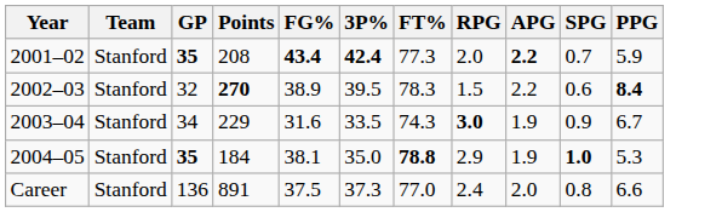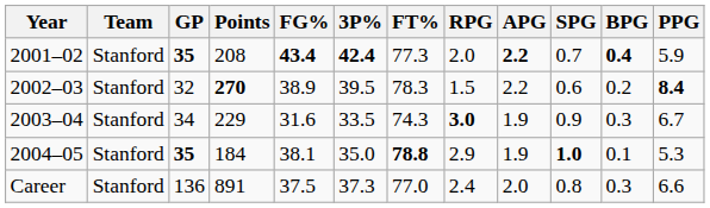+ column: BPG | 0.4 | 0.2 | 0.3 | 0.1 | 0.3
